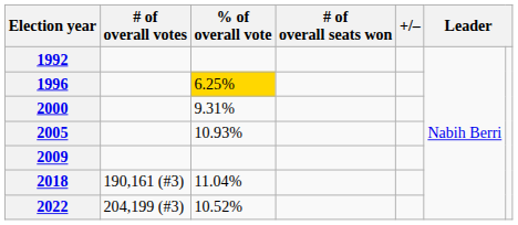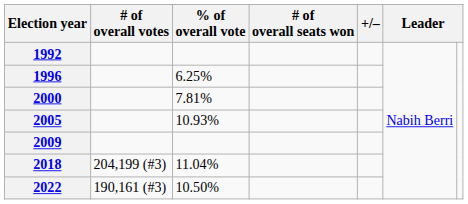1996 | % of overall vote: gold background -> no background
2000 | % of overall vote: 9.31% -> 7.81%
2018 | # of overall votes: 190,161 (#3) -> 204,199 (#3)
2022 | # of overall votes: 204,199 (#3) -> 190,161 (#3)
2022 | % of overall vote: 10.52% -> 10.50%
